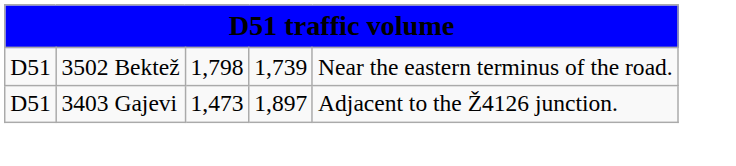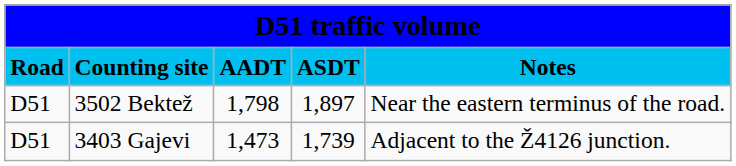+ row: Road | Counting site | AADT | ASDT | Notes
3502 Bektež | column 4: 1,739 -> 1,897
3403 Gajevi | column 4: 1,897 -> 1,739
